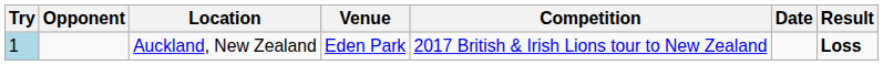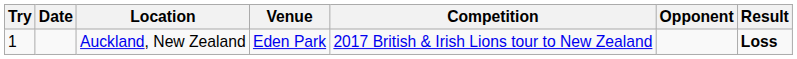columns swapped: Opponent <-> Date
Auckland, New Zealand | Try: lightblue background -> no background
